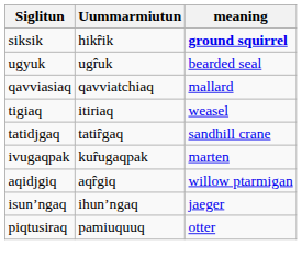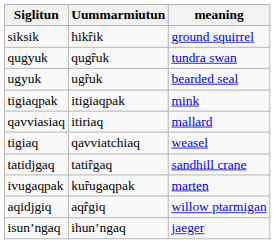siksik | meaning: bold -> normal
+ row: qugyuk | qugȓuk | tundra swan
+ row: tigiaqpak | itigiaqpak | mink
qavviasiaq | Uummarmiutun: qavviatchiaq -> itiriaq
tigiaq | Uummarmiutun: itiriaq -> qavviatchiaq
- row: piqtusiraq | pamiuquuq | otter
